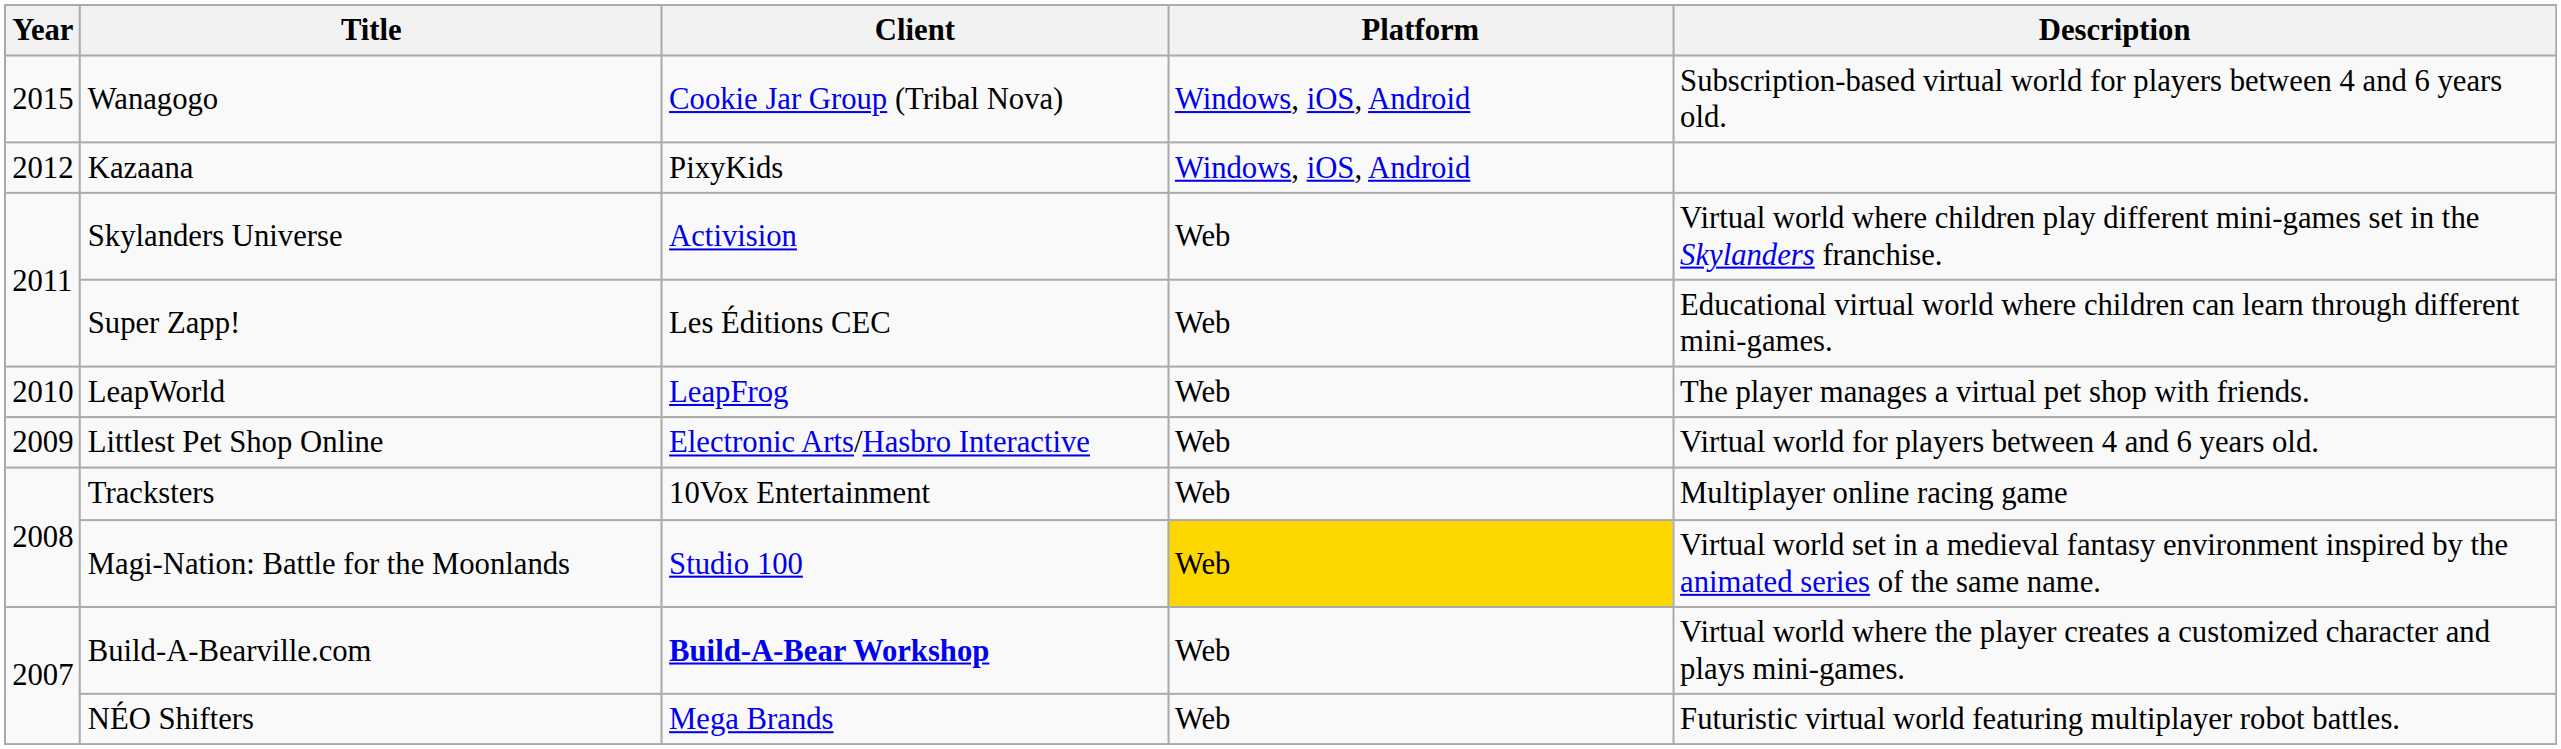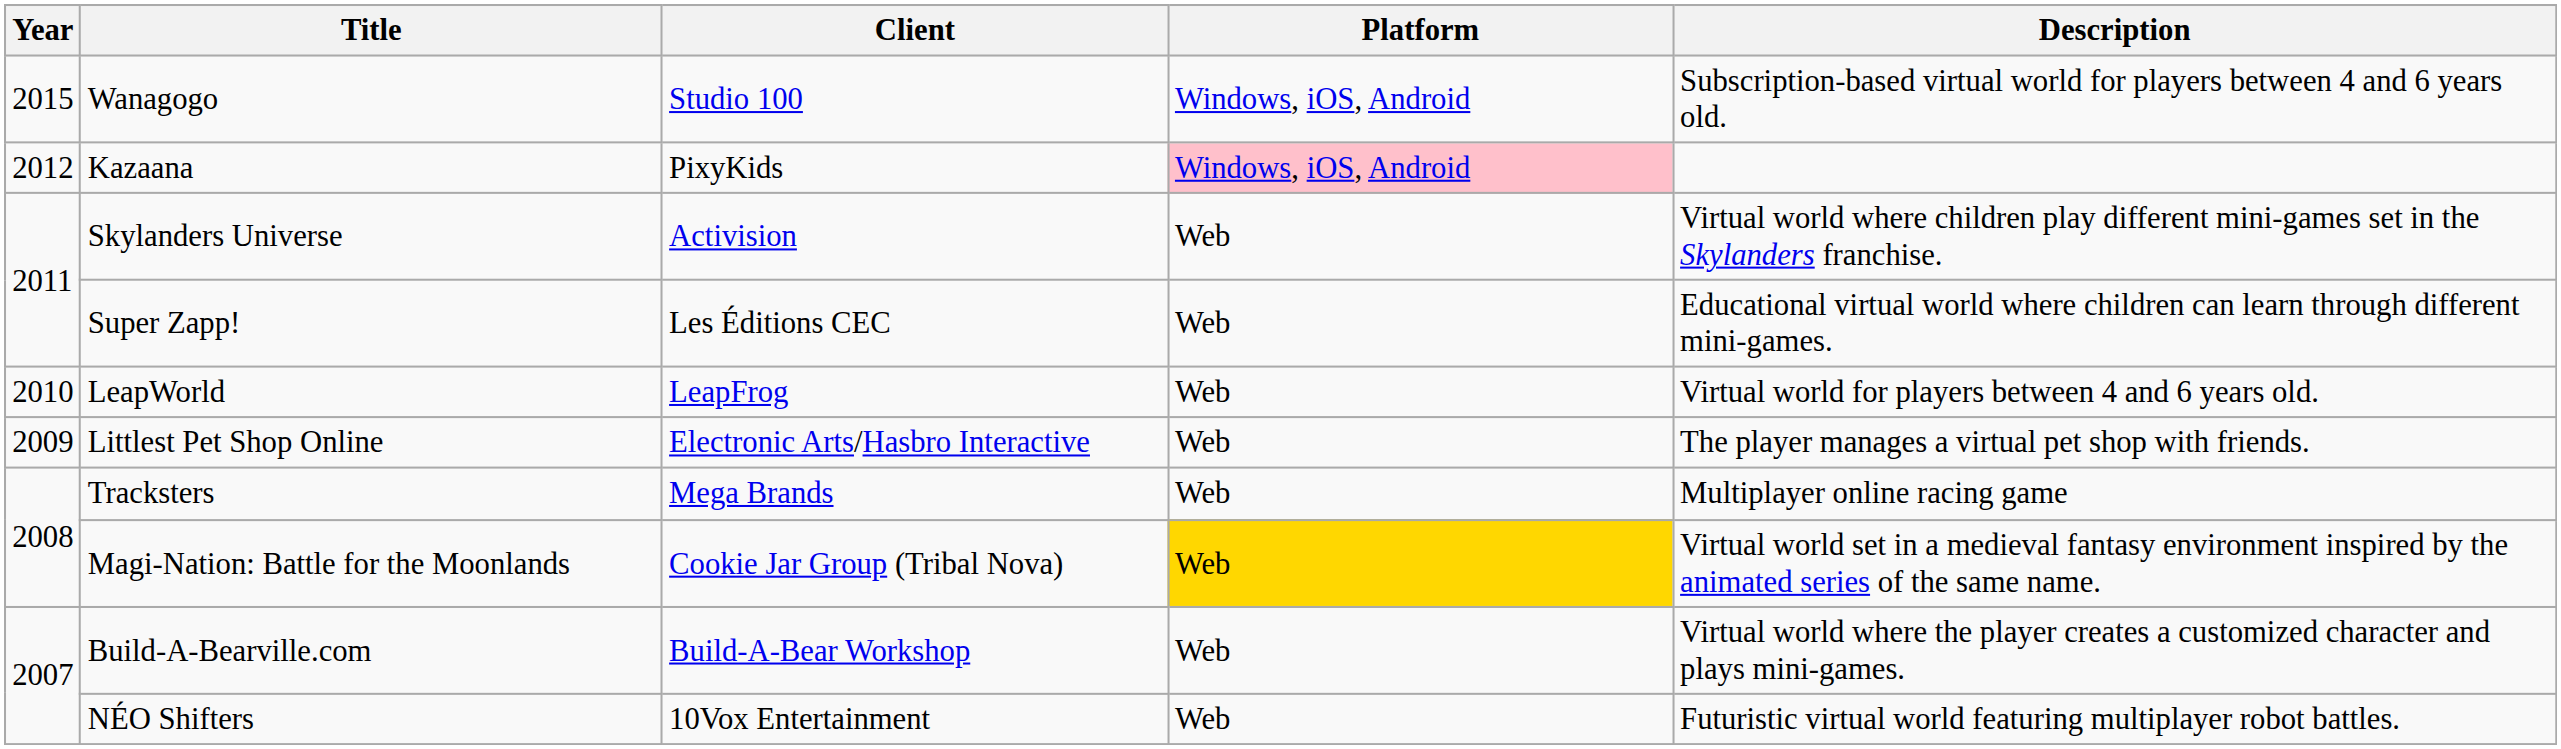Wanagogo | Client: Cookie Jar Group (Tribal Nova) -> Studio 100
Kazaana | Platform: no background -> pink background
LeapWorld | Description: The player manages a virtual pet shop with friends. -> Virtual world for players between 4 and 6 years old.
Littlest Pet Shop Online | Description: Virtual world for players between 4 and 6 years old. -> The player manages a virtual pet shop with friends.
Tracksters | Client: 10Vox Entertainment -> Mega Brands
Magi-Nation: Battle for the Moonlands | Client: Studio 100 -> Cookie Jar Group (Tribal Nova)
Build-A-Bearville.com | Client: bold -> normal
NÉO Shifters | Client: Mega Brands -> 10Vox Entertainment
